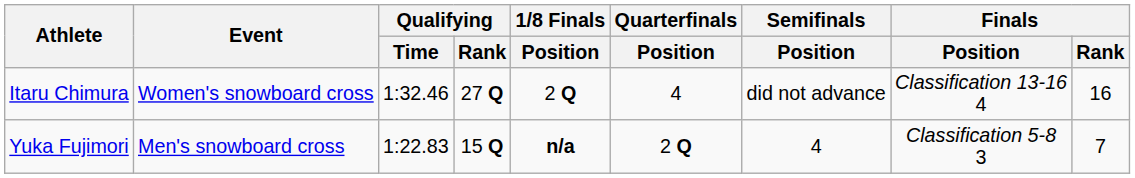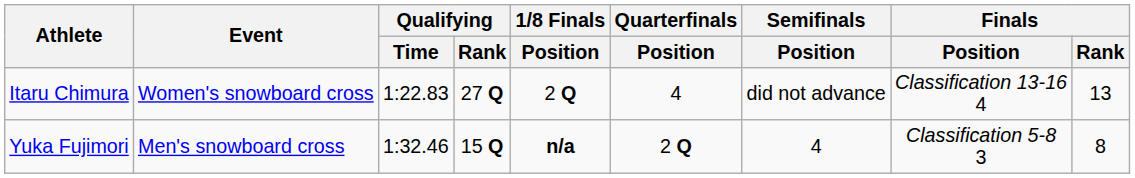Itaru Chimura | Qualifying / Time: 1:32.46 -> 1:22.83
Itaru Chimura | Finals / Rank: 16 -> 13
Yuka Fujimori | Qualifying / Time: 1:22.83 -> 1:32.46
Yuka Fujimori | Finals / Rank: 7 -> 8
